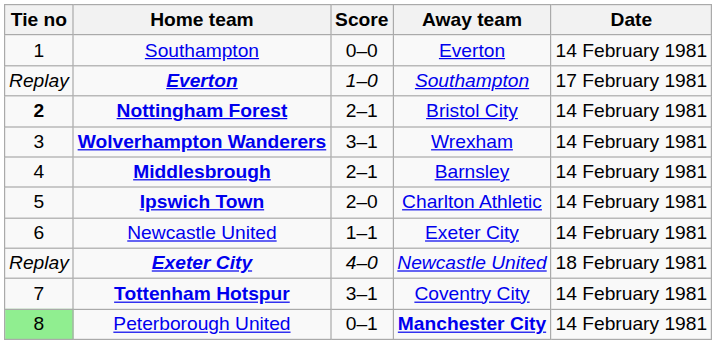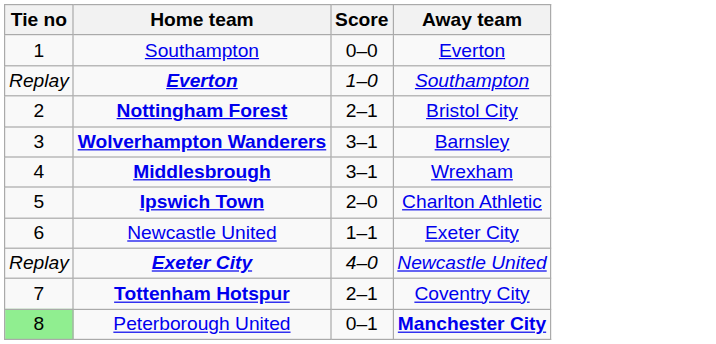- column: Date | 14 February 1981 | 17 February 1981 | 14 February 1981 | 14 February 1981 | 14 February 1981 | 14 February 1981 | 14 February 1981 | 18 February 1981 | 14 February 1981 | 14 February 1981
Nottingham Forest | Tie no: bold -> normal
Wolverhampton Wanderers | Away team: Wrexham -> Barnsley
Middlesbrough | Score: 2–1 -> 3–1
Middlesbrough | Away team: Barnsley -> Wrexham
Tottenham Hotspur | Score: 3–1 -> 2–1
